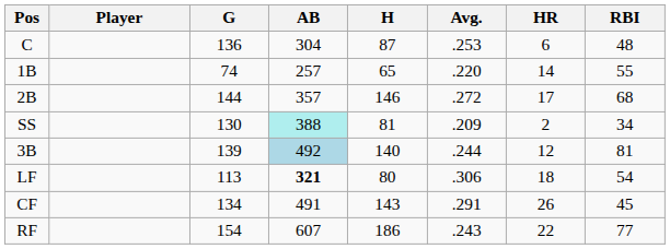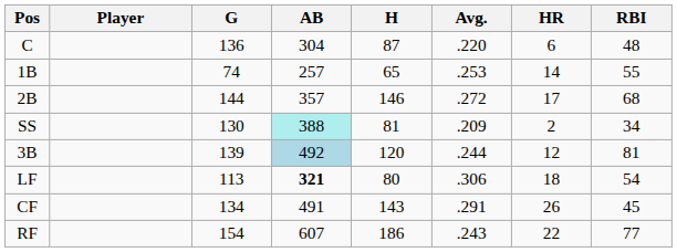C | Avg.: .253 -> .220
1B | Avg.: .220 -> .253
3B | H: 140 -> 120
